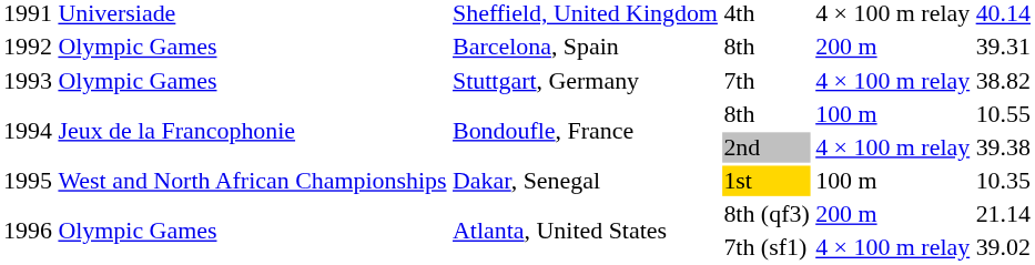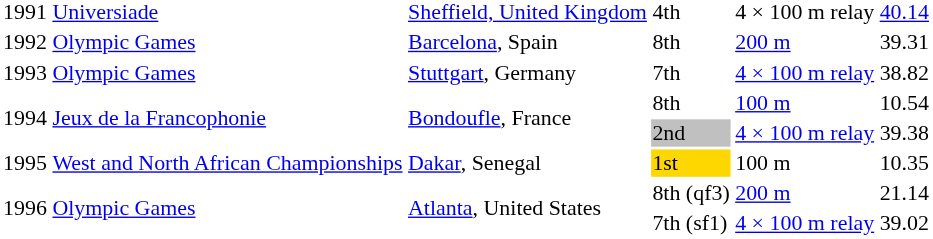1994 / 8th | column 6: 10.55 -> 10.54
